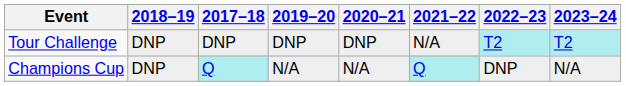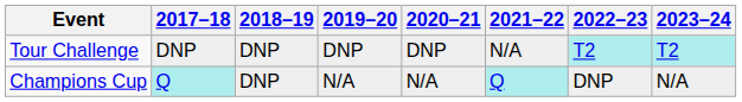columns swapped: 2017–18 <-> 2018–19
